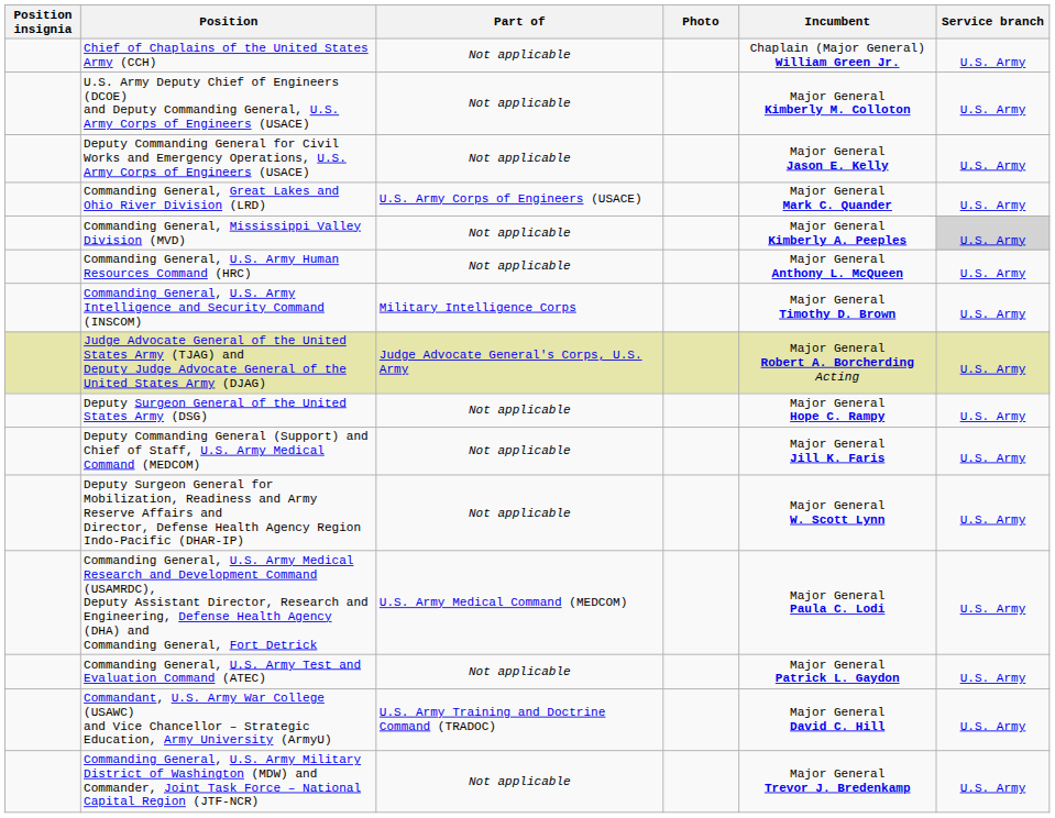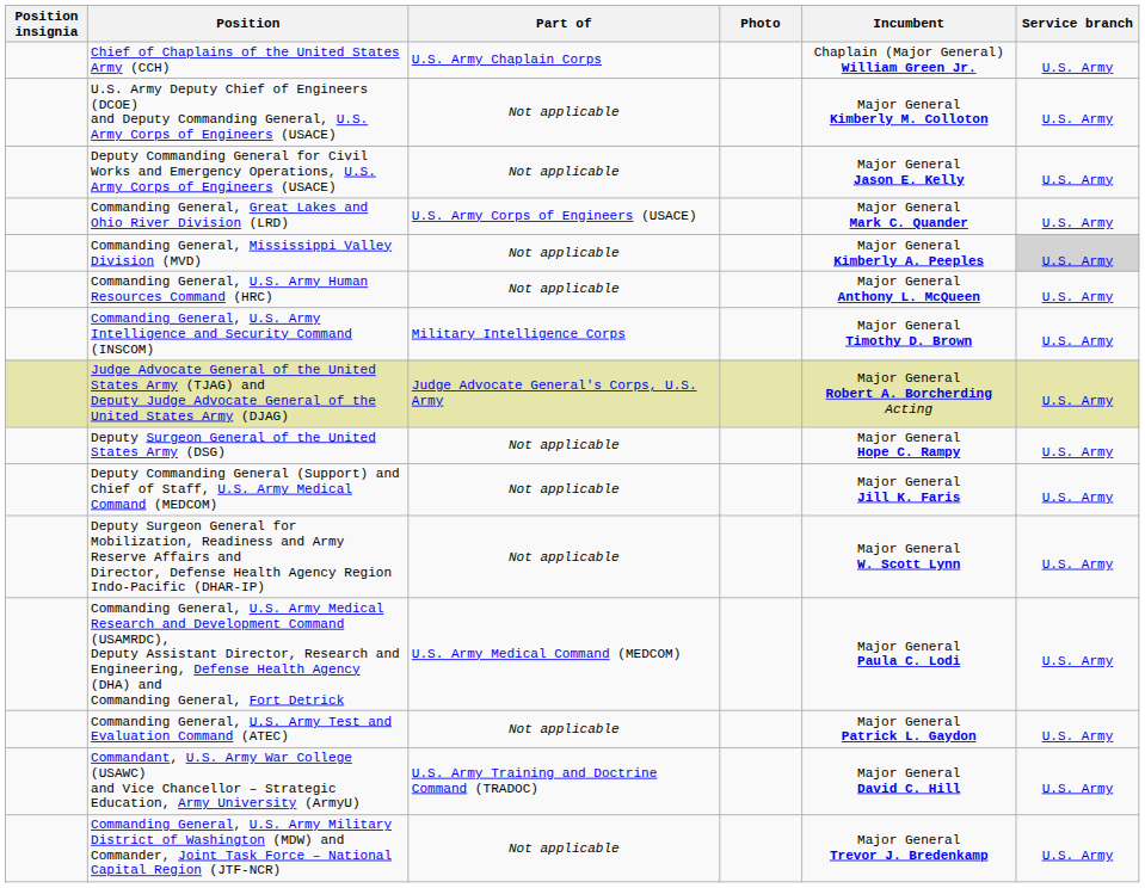Chief of Chaplains of the United States Army (CCH) | Part of: Not applicable -> U.S. Army Chaplain Corps
